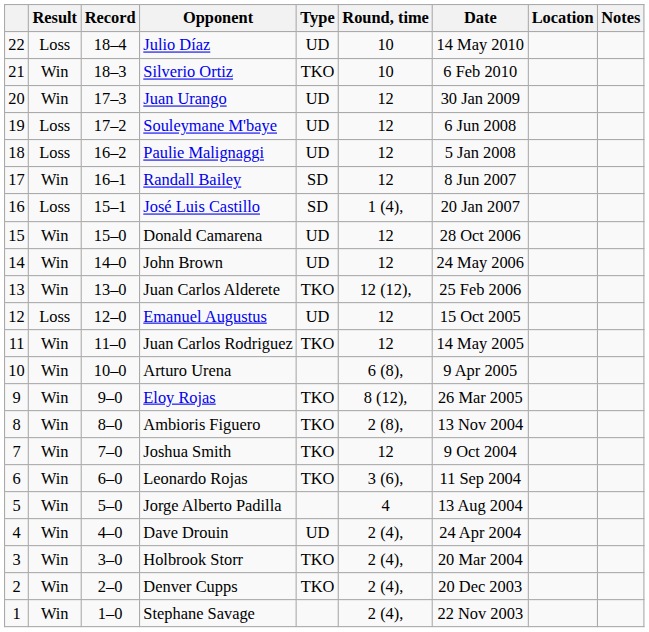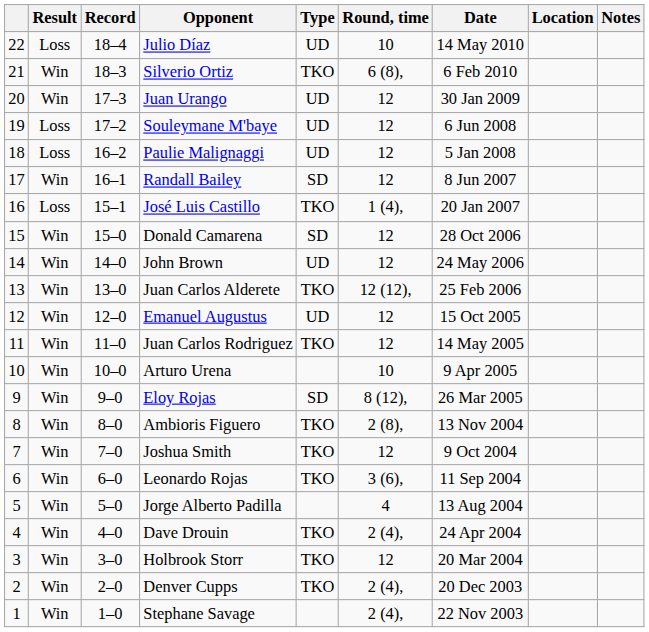Silverio Ortiz | Round, time: 10 -> 6 (8),
José Luis Castillo | Type: SD -> TKO
Donald Camarena | Type: UD -> SD
Emanuel Augustus | Result: Loss -> Win
Arturo Urena | Round, time: 6 (8), -> 10
Eloy Rojas | Type: TKO -> SD
Dave Drouin | Type: UD -> TKO
Holbrook Storr | Round, time: 2 (4), -> 12
